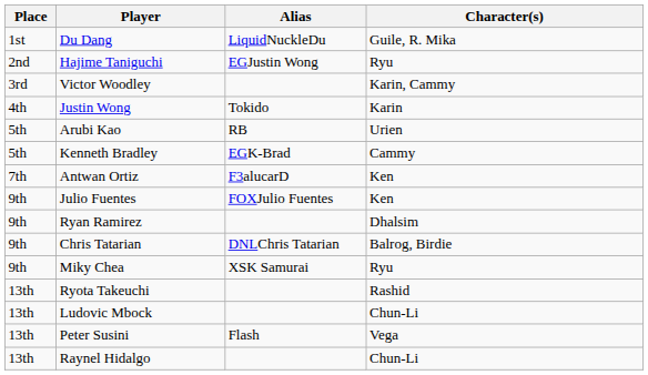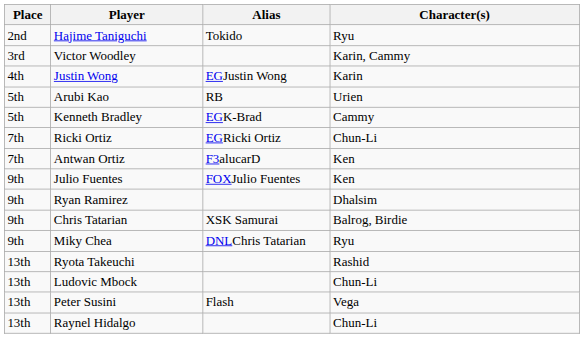- row: 1st | Du Dang | LiquidNuckleDu | Guile, R. Mika
Hajime Taniguchi | Alias: EGJustin Wong -> Tokido
Justin Wong | Alias: Tokido -> EGJustin Wong
+ row: 7th | Ricki Ortiz | EGRicki Ortiz | Chun-Li
Chris Tatarian | Alias: DNLChris Tatarian -> XSK Samurai
Miky Chea | Alias: XSK Samurai -> DNLChris Tatarian
